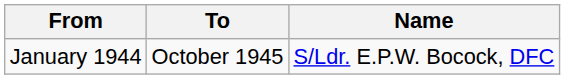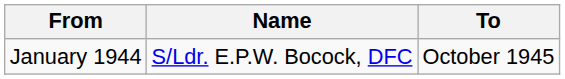columns swapped: To <-> Name
